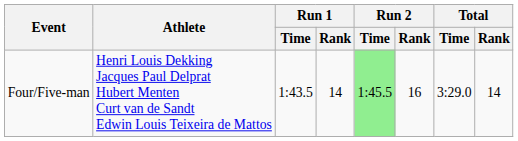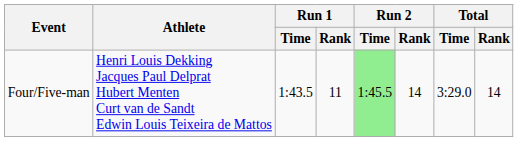Four/Five-man | Run 1 / Rank: 14 -> 11
Four/Five-man | Run 2 / Rank: 16 -> 14
